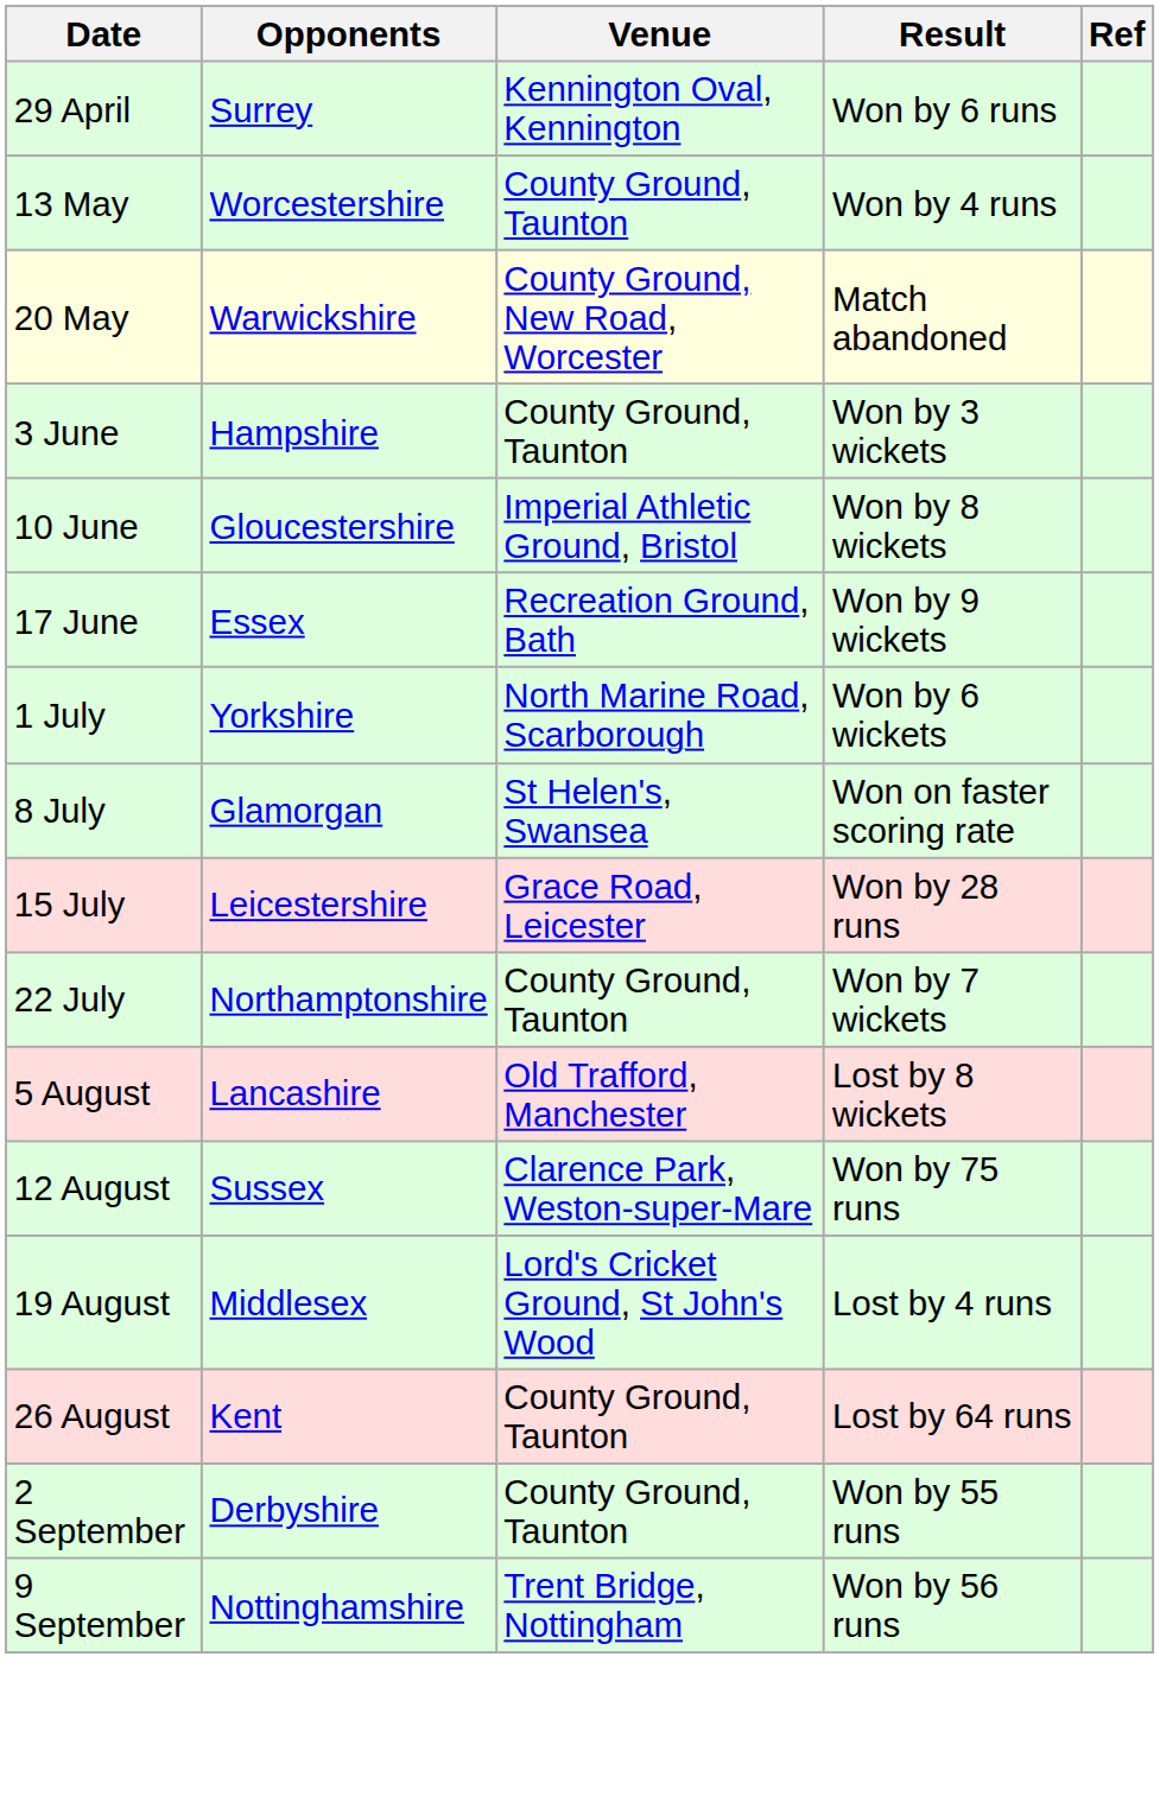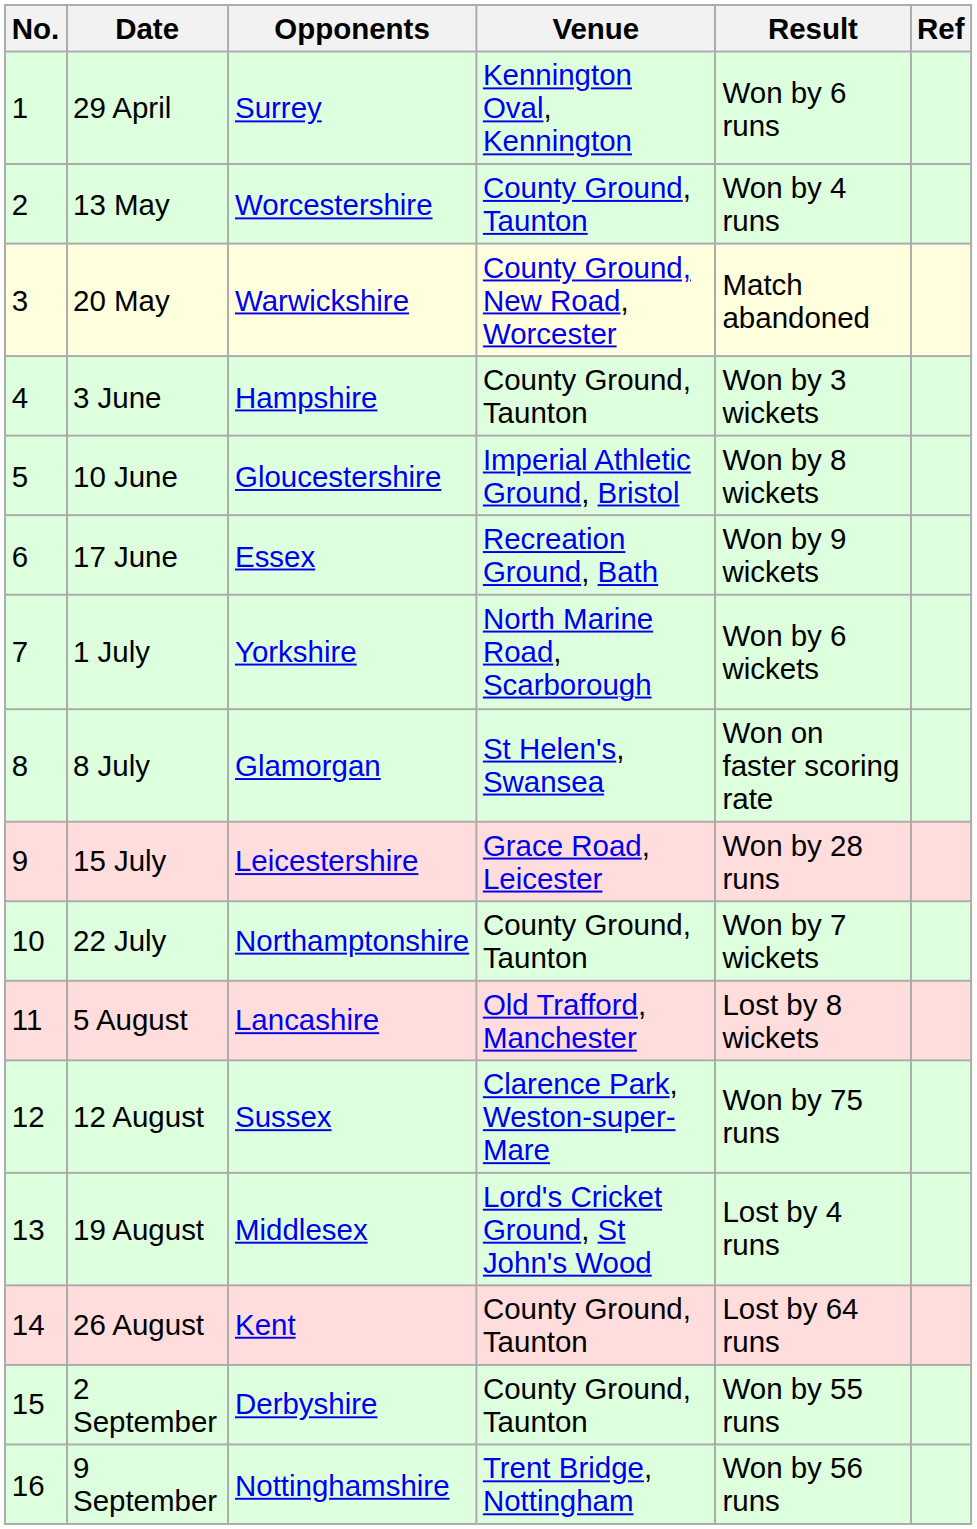+ column: No. | 1 | 2 | 3 | 4 | 5 | 6 | 7 | 8 | 9 | 10 | 11 | 12 | 13 | 14 | 15 | 16
